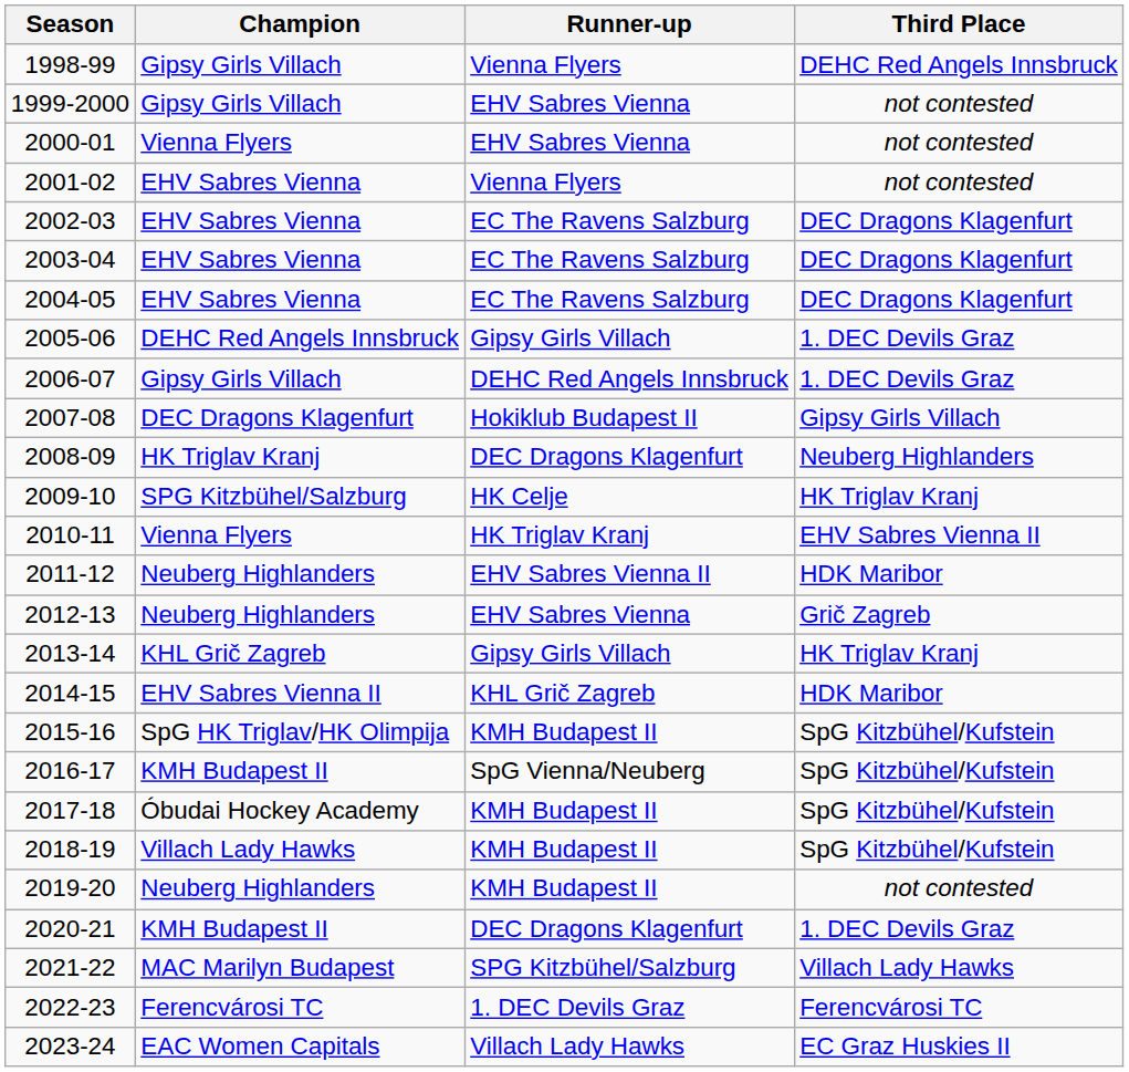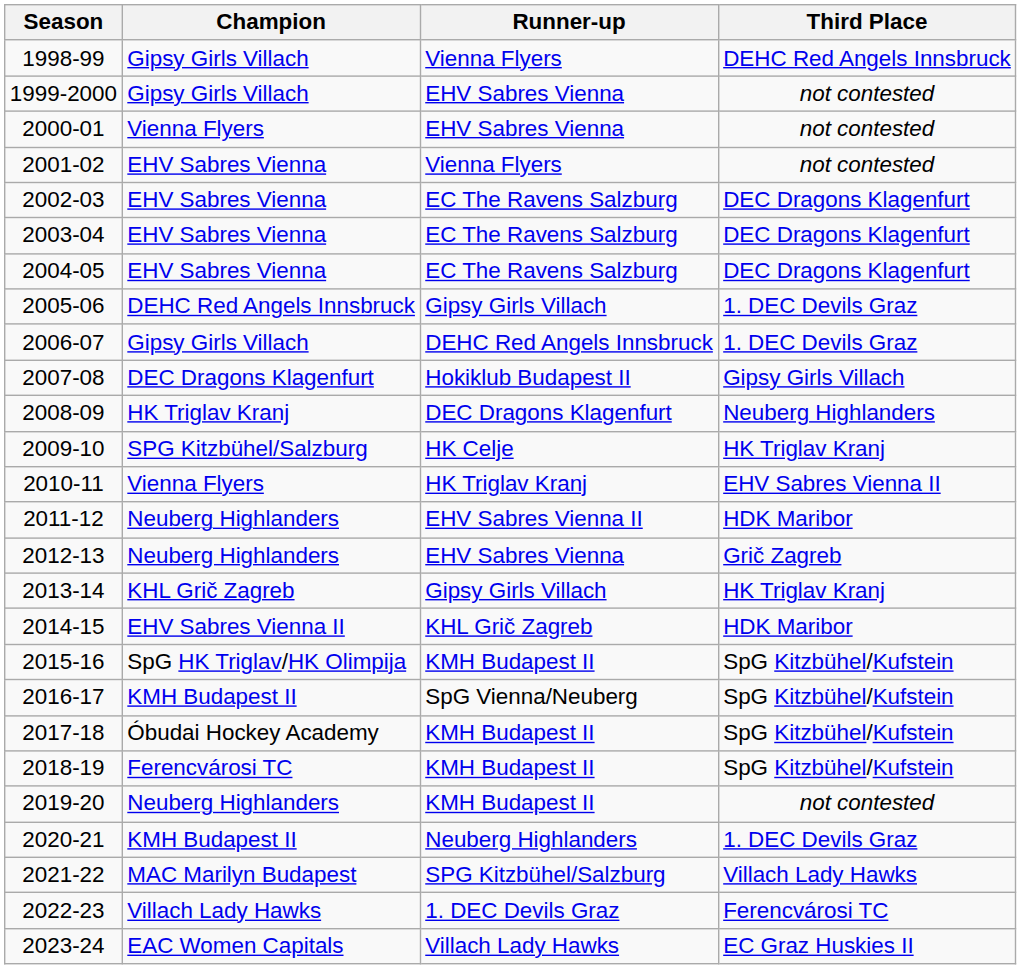2018-19 | Champion: Villach Lady Hawks -> Ferencvárosi TC
2020-21 | Runner-up: DEC Dragons Klagenfurt -> Neuberg Highlanders
2022-23 | Champion: Ferencvárosi TC -> Villach Lady Hawks
